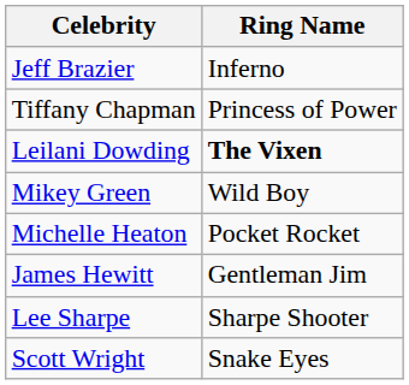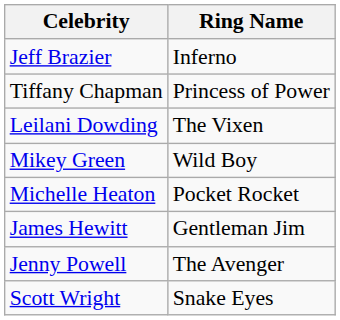Leilani Dowding | Ring Name: bold -> normal
+ row: Jenny Powell | The Avenger
- row: Lee Sharpe | Sharpe Shooter
